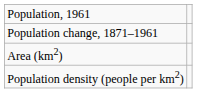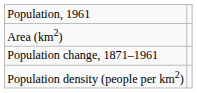rows swapped: Population change, 1871–1961 <-> Area (km2)
